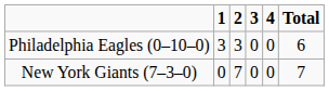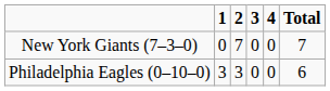rows swapped: Philadelphia Eagles (0–10–0) <-> New York Giants (7–3–0)
